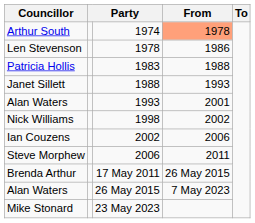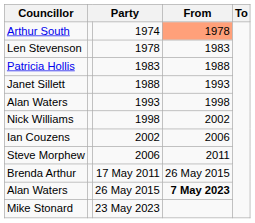Len Stevenson | From: 1986 -> 1983
Alan Waters / 1993 | From: 2001 -> 1998
Alan Waters / 26 May 2015 | From: normal -> bold
